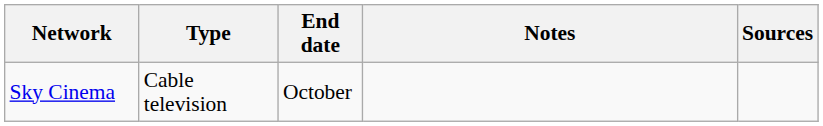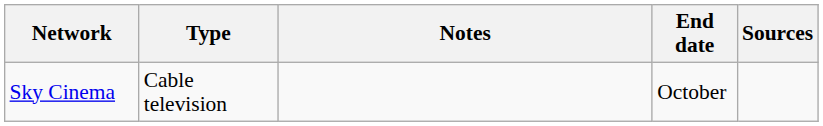columns swapped: End date <-> Notes
